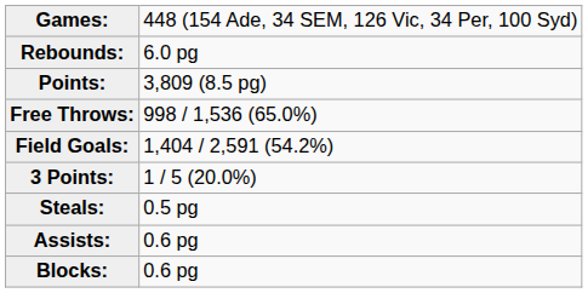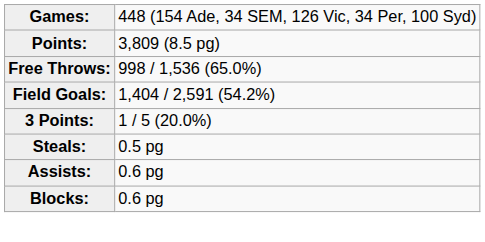- row: Rebounds: | 6.0 pg
